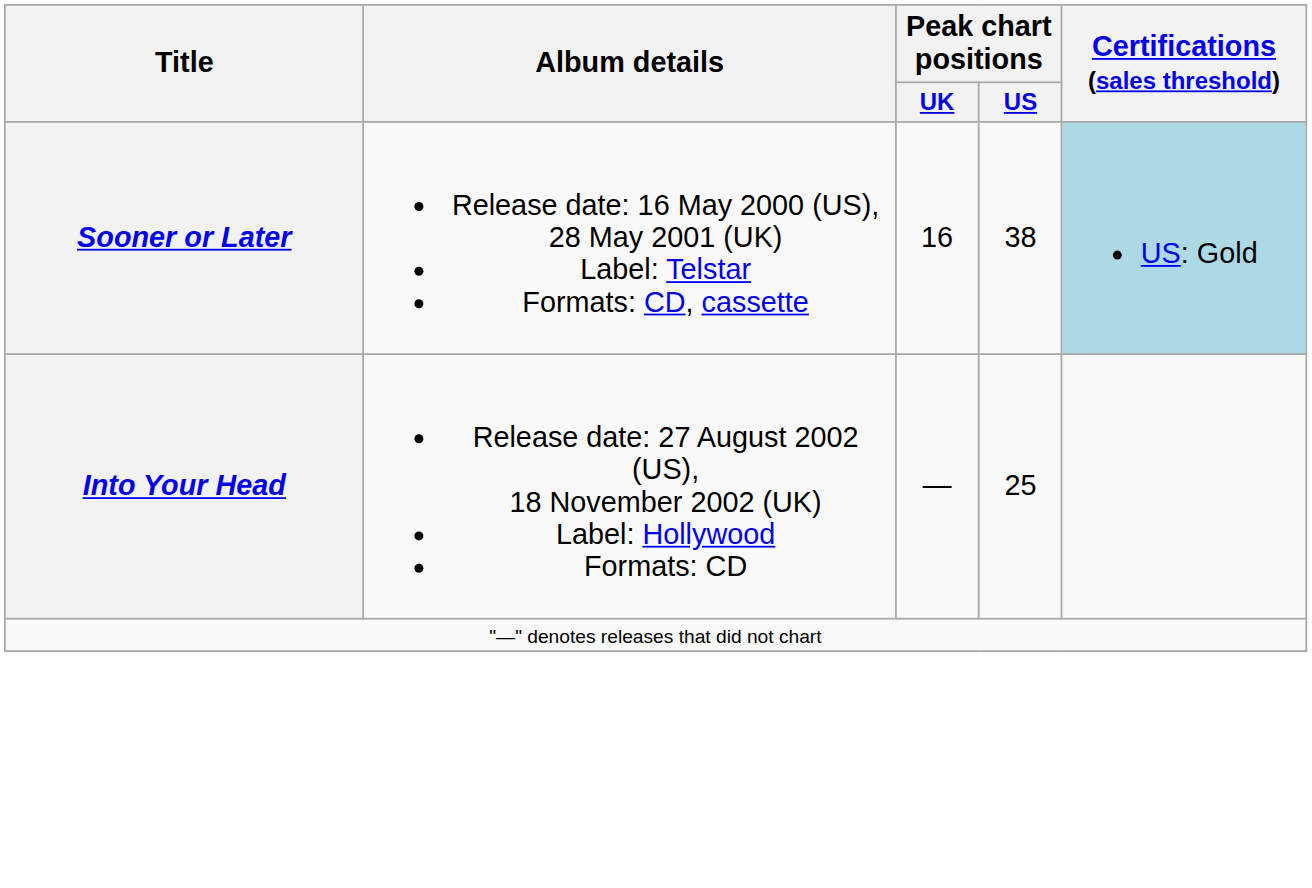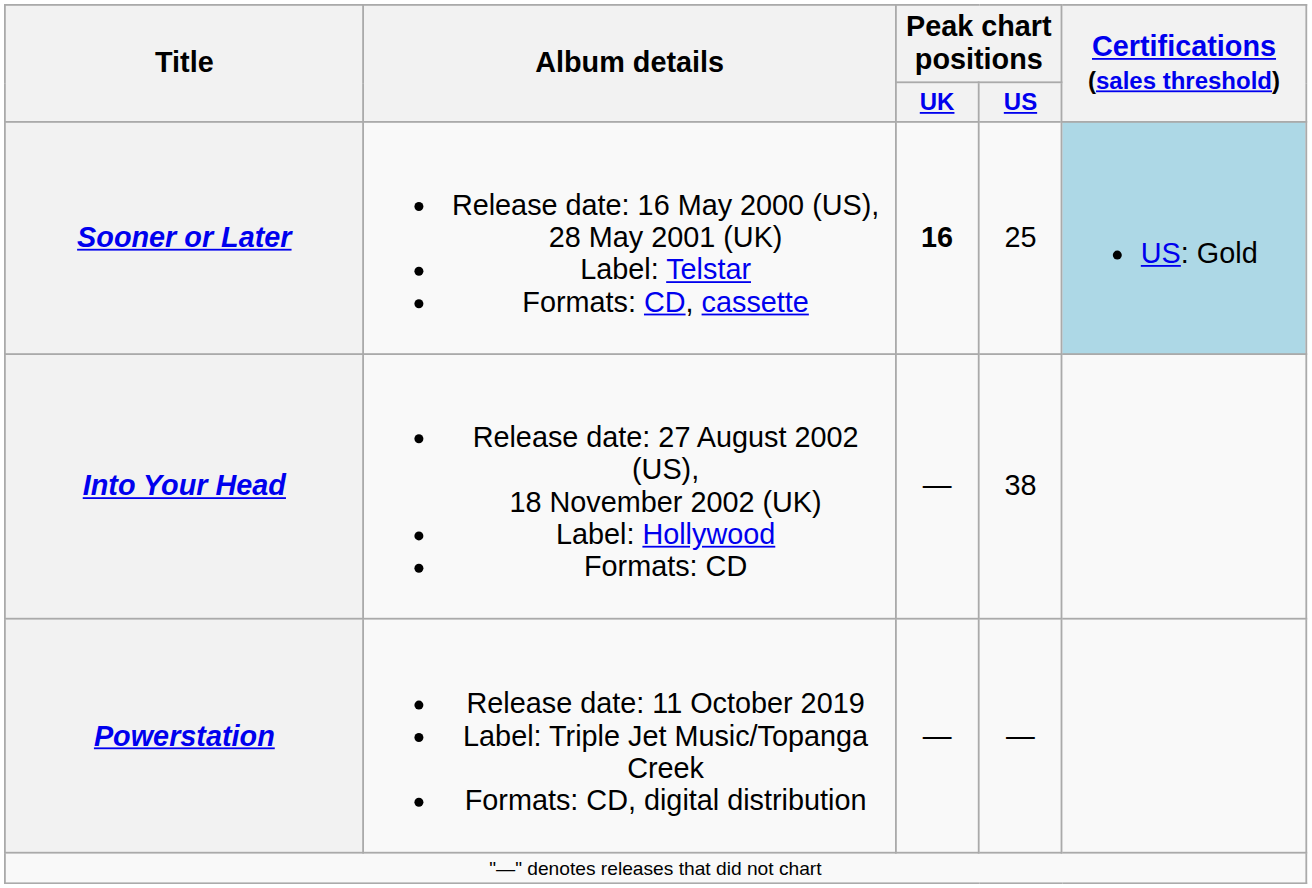Sooner or Later | Peak chart positions / UK: normal -> bold
Sooner or Later | Peak chart positions / US: 38 -> 25
Into Your Head | Peak chart positions / US: 25 -> 38
+ row: Powerstation | Release date: 11 October 2019 Label: Triple Jet Music/Topanga Creek Formats: CD, digital distribution | — | —
